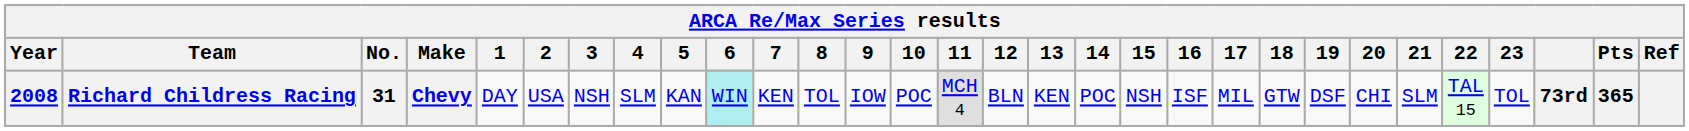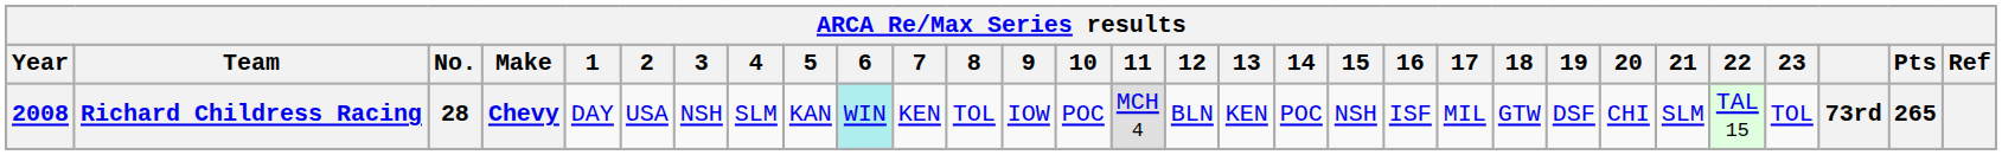Richard Childress Racing | No.: 31 -> 28
Richard Childress Racing | Pts: 365 -> 265
